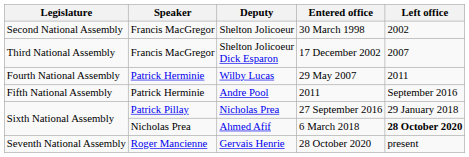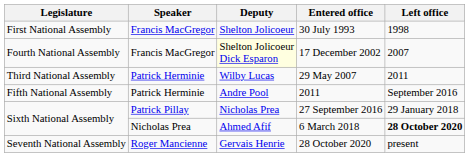+ row: First National Assembly | Francis MacGregor | Shelton Jolicoeur | 30 July 1993 | 1998
- row: Second National Assembly | Francis MacGregor | Shelton Jolicoeur | 30 March 1998 | 2002
17 December 2002 | Legislature: Third National Assembly -> Fourth National Assembly
17 December 2002 | Deputy: no background -> lightyellow background
29 May 2007 | Legislature: Fourth National Assembly -> Third National Assembly
